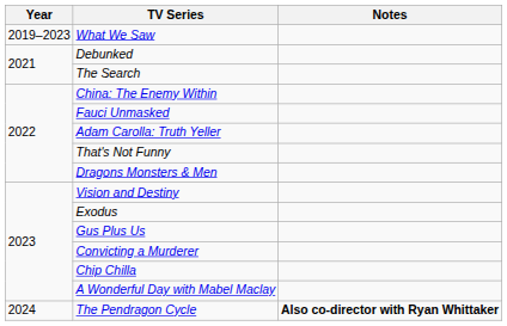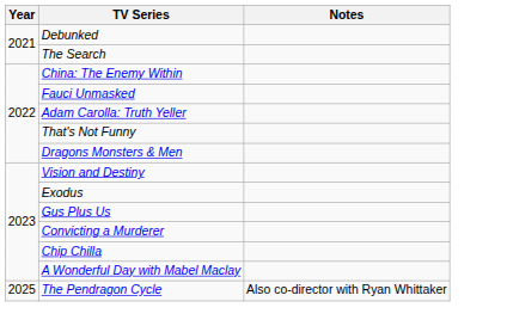- row: 2019–2023 | What We Saw
The Pendragon Cycle | Year: 2024 -> 2025
The Pendragon Cycle | Notes: bold -> normal
